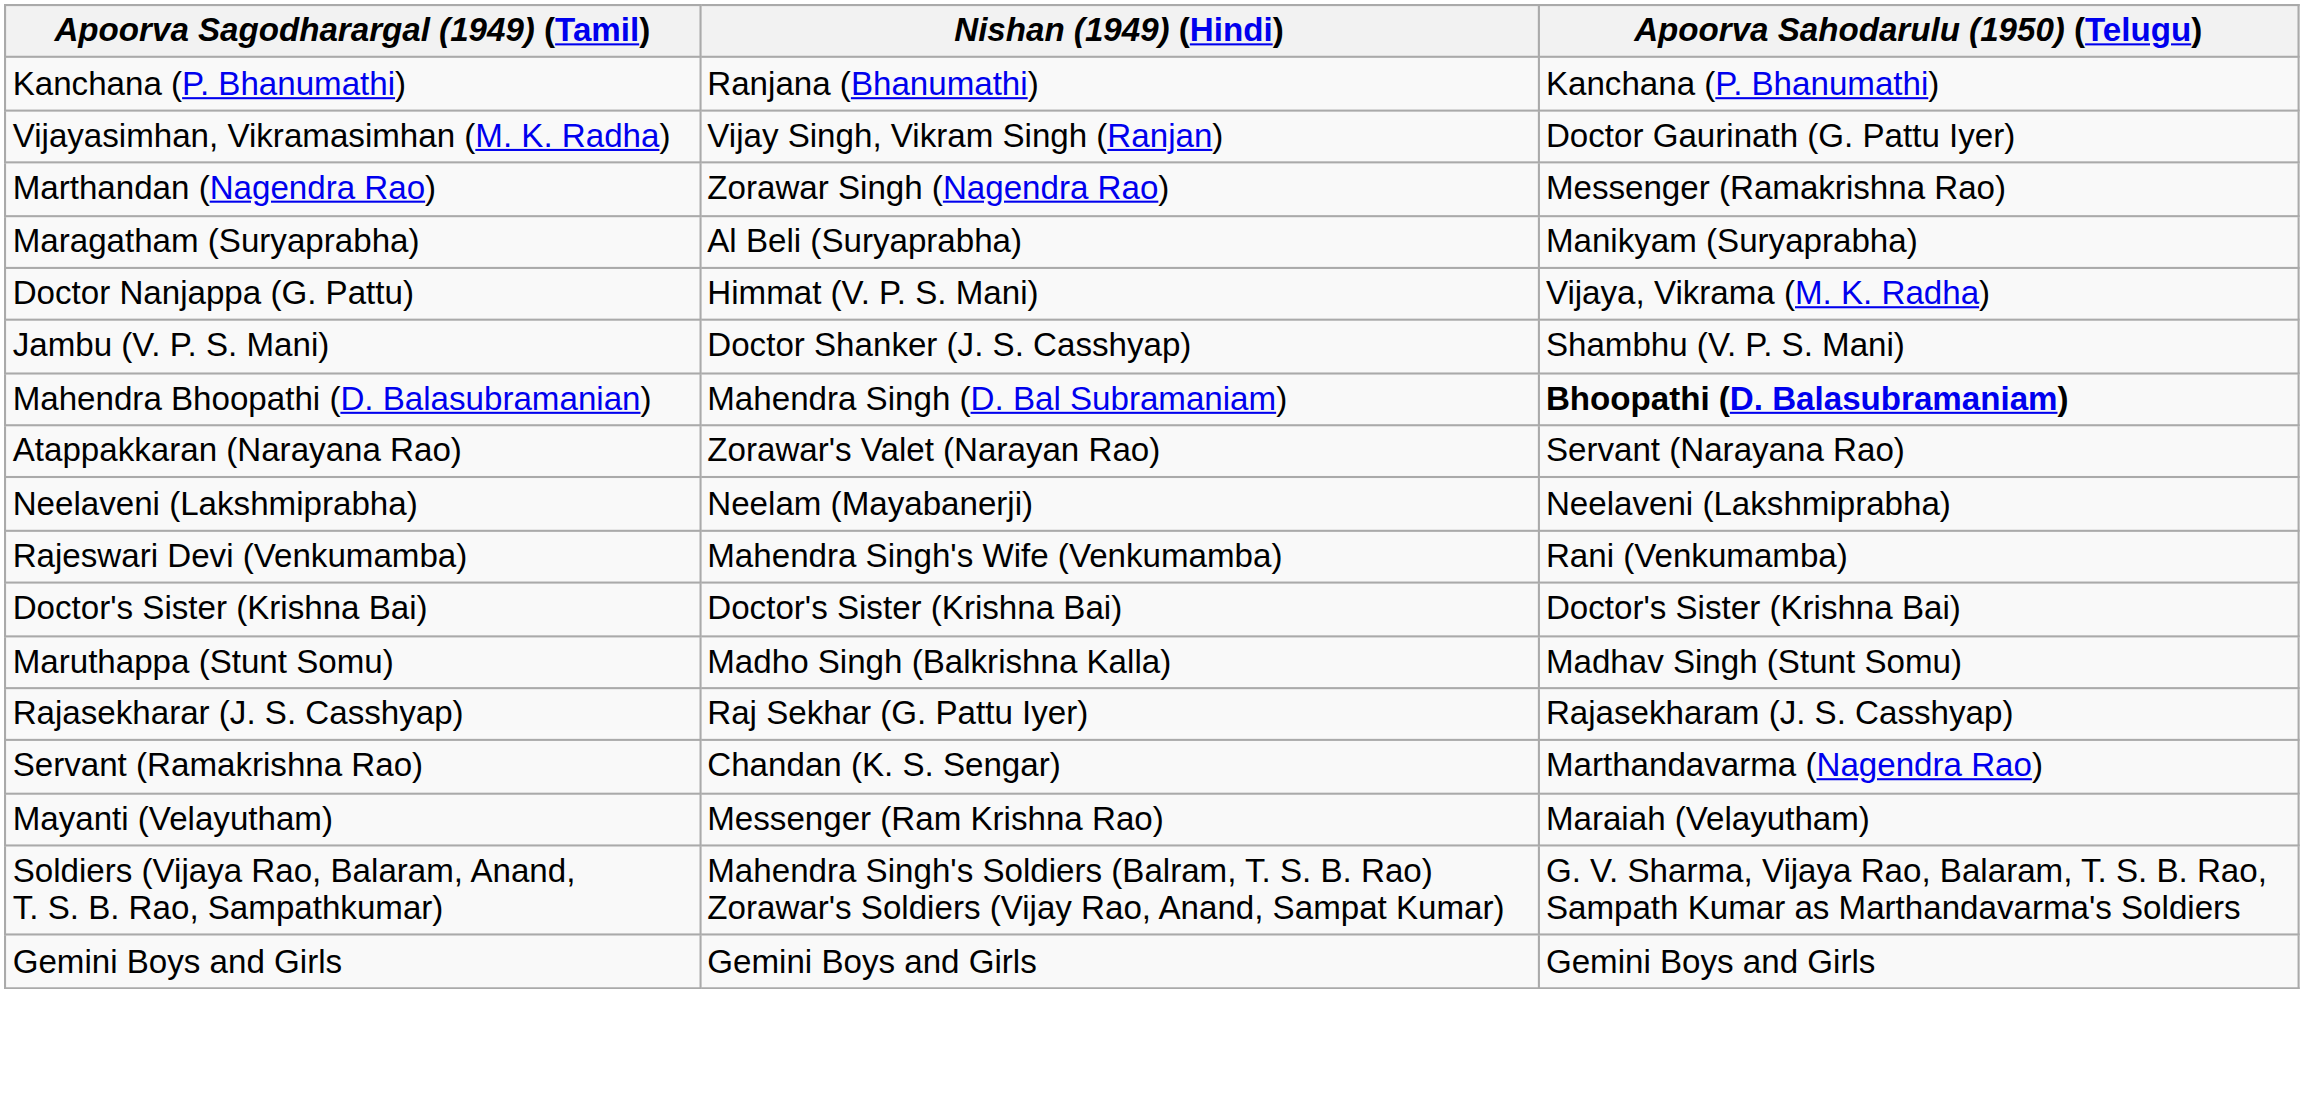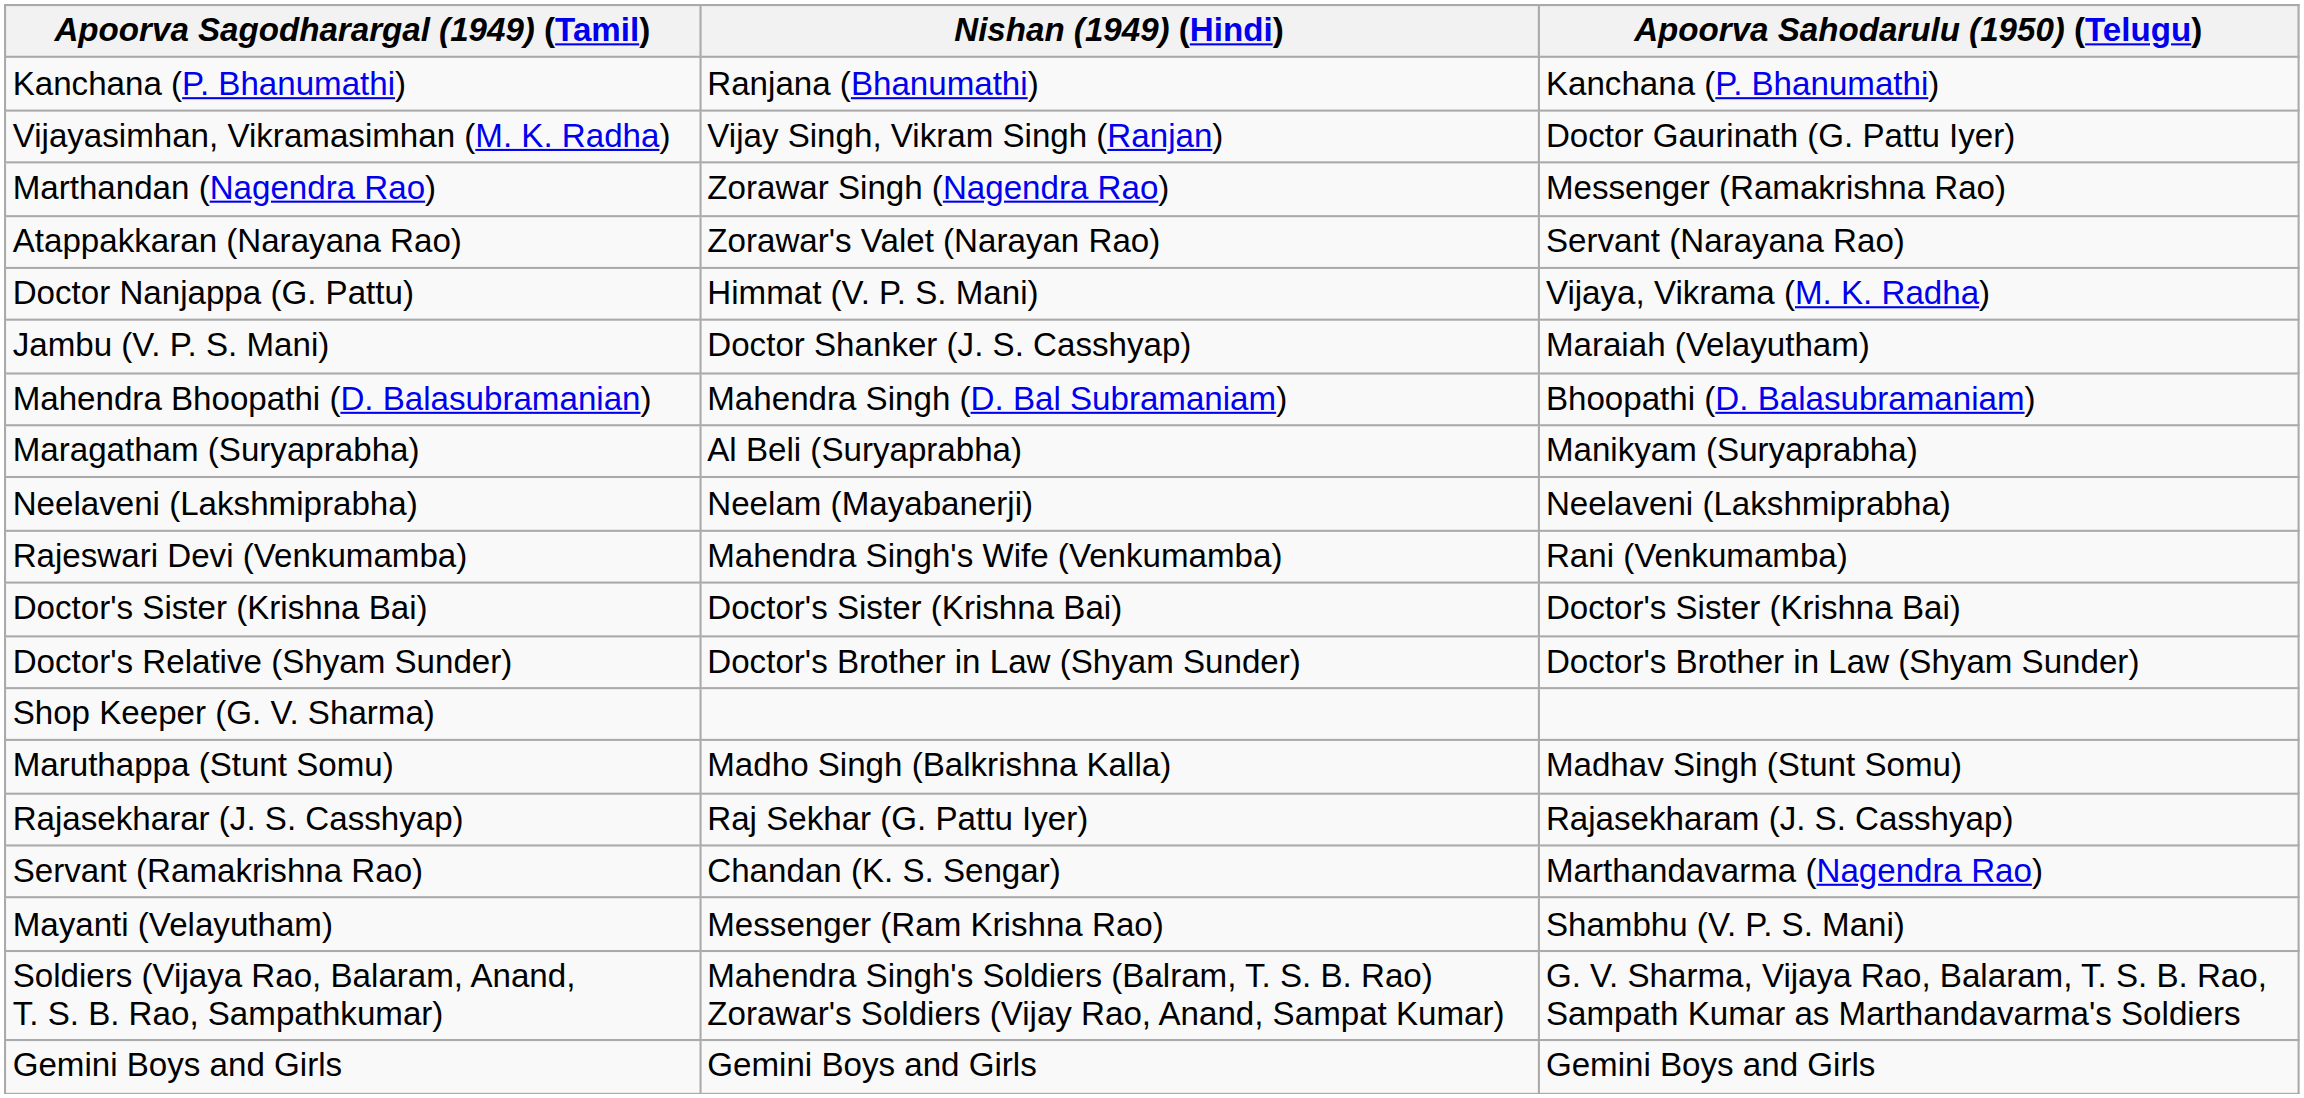rows swapped: Atappakkaran (Narayana Rao) <-> Maragatham (Suryaprabha)
Jambu (V. P. S. Mani) | Apoorva Sahodarulu (1950) (Telugu): Shambhu (V. P. S. Mani) -> Maraiah (Velayutham)
Mahendra Bhoopathi (D. Balasubramanian) | Apoorva Sahodarulu (1950) (Telugu): bold -> normal
+ row: Doctor's Relative (Shyam Sunder) | Doctor's Brother in Law (Shyam Sunder) | Doctor's Brother in Law (Shyam Sunder)
+ row: Shop Keeper (G. V. Sharma)
Mayanti (Velayutham) | Apoorva Sahodarulu (1950) (Telugu): Maraiah (Velayutham) -> Shambhu (V. P. S. Mani)
